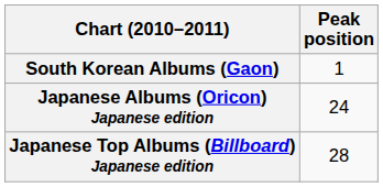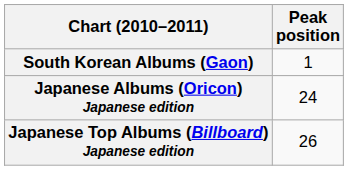Japanese Top Albums (Billboard) Japanese edition | Peak position: 28 -> 26
